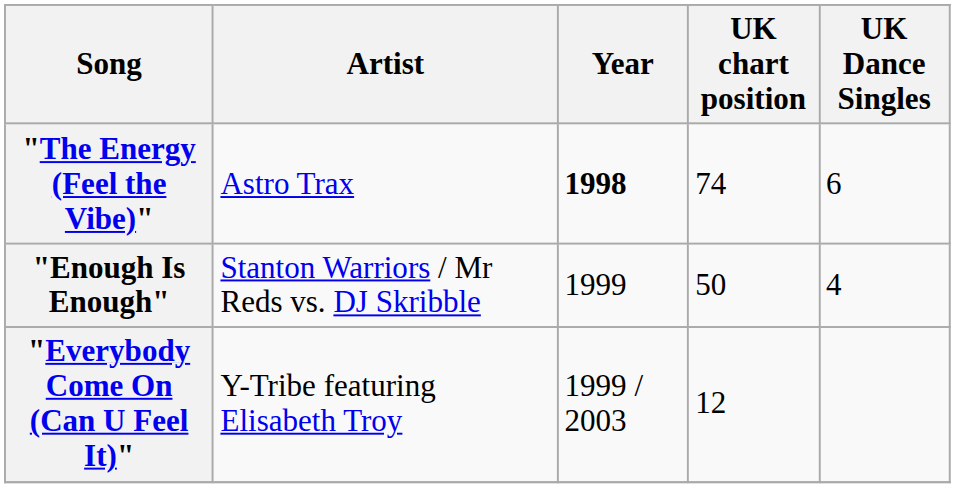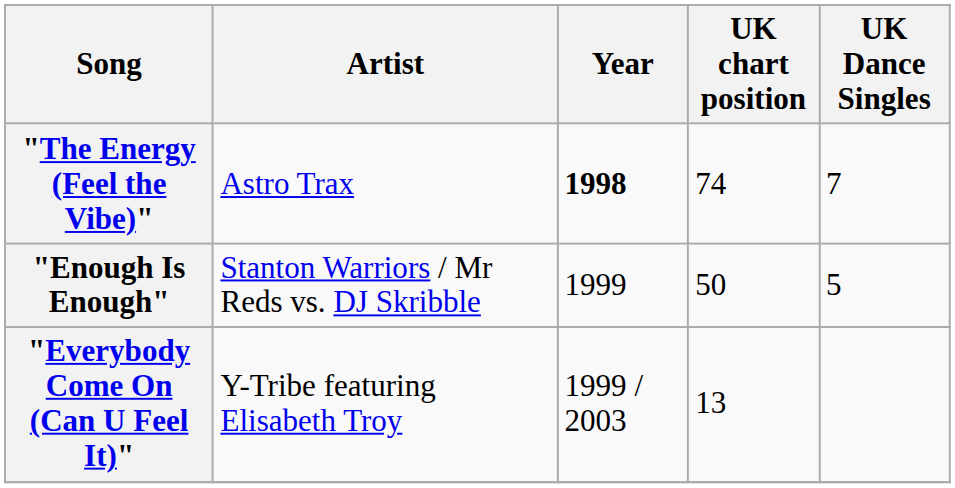"The Energy (Feel the Vibe)" | UK Dance Singles: 6 -> 7
"Enough Is Enough" | UK Dance Singles: 4 -> 5
"Everybody Come On (Can U Feel It)" | UK chart position: 12 -> 13
